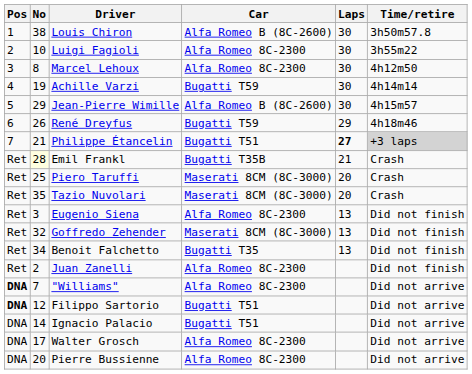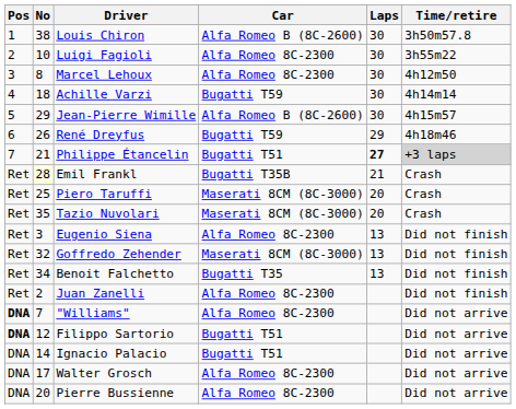Achille Varzi | No: 19 -> 18
